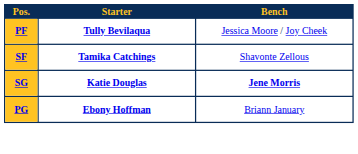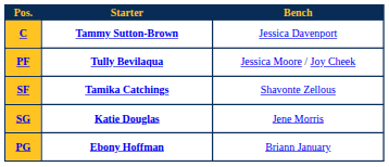+ row: C | Tammy Sutton-Brown | Jessica Davenport
SG | Bench: bold -> normal
